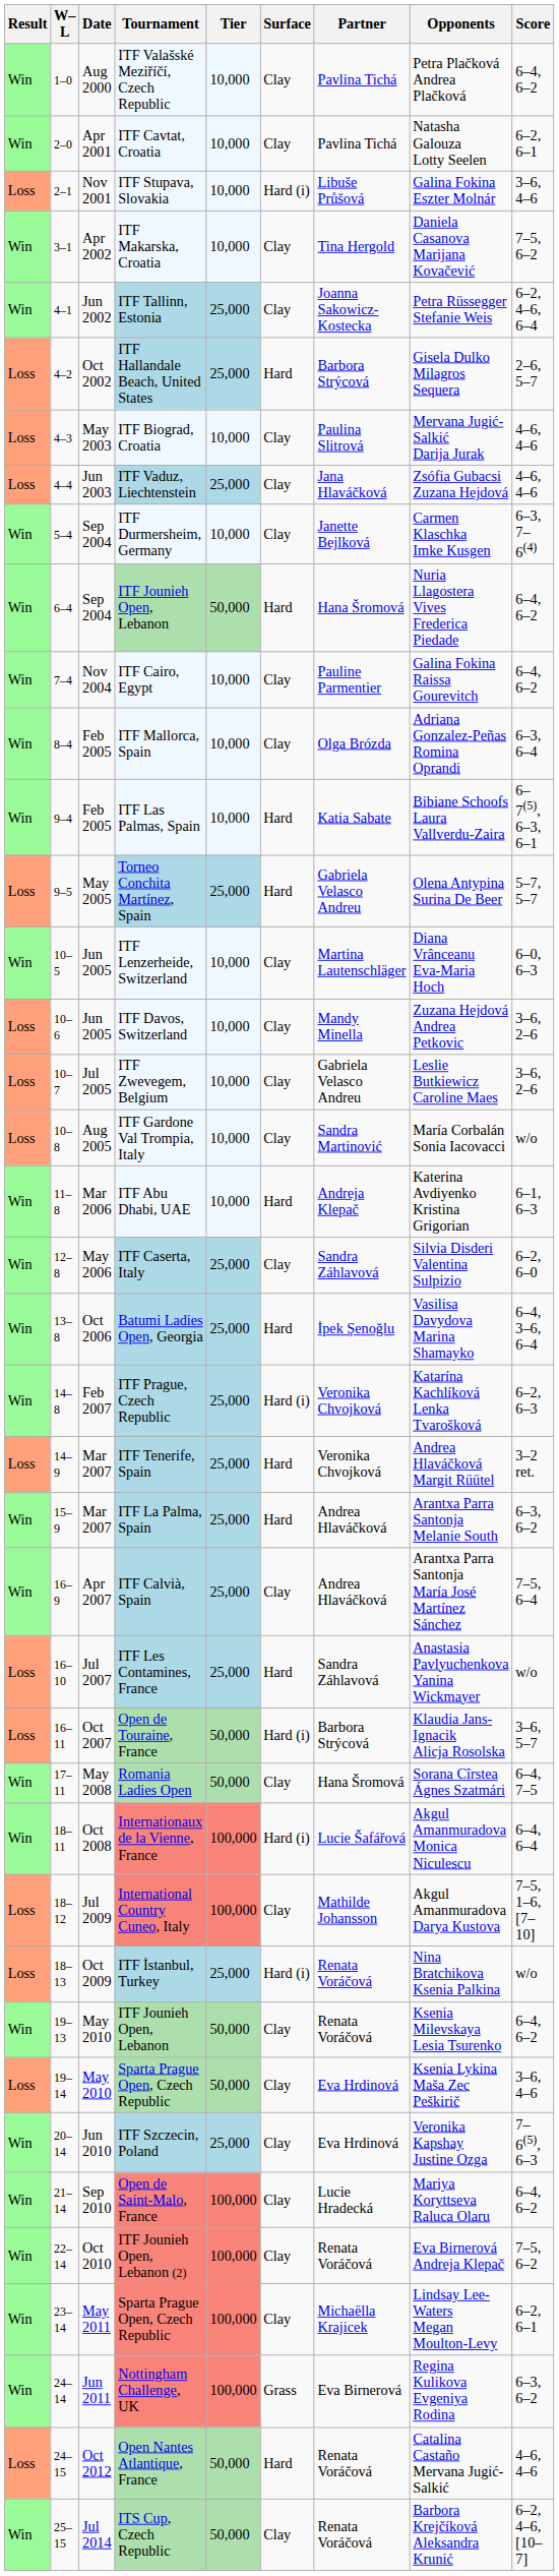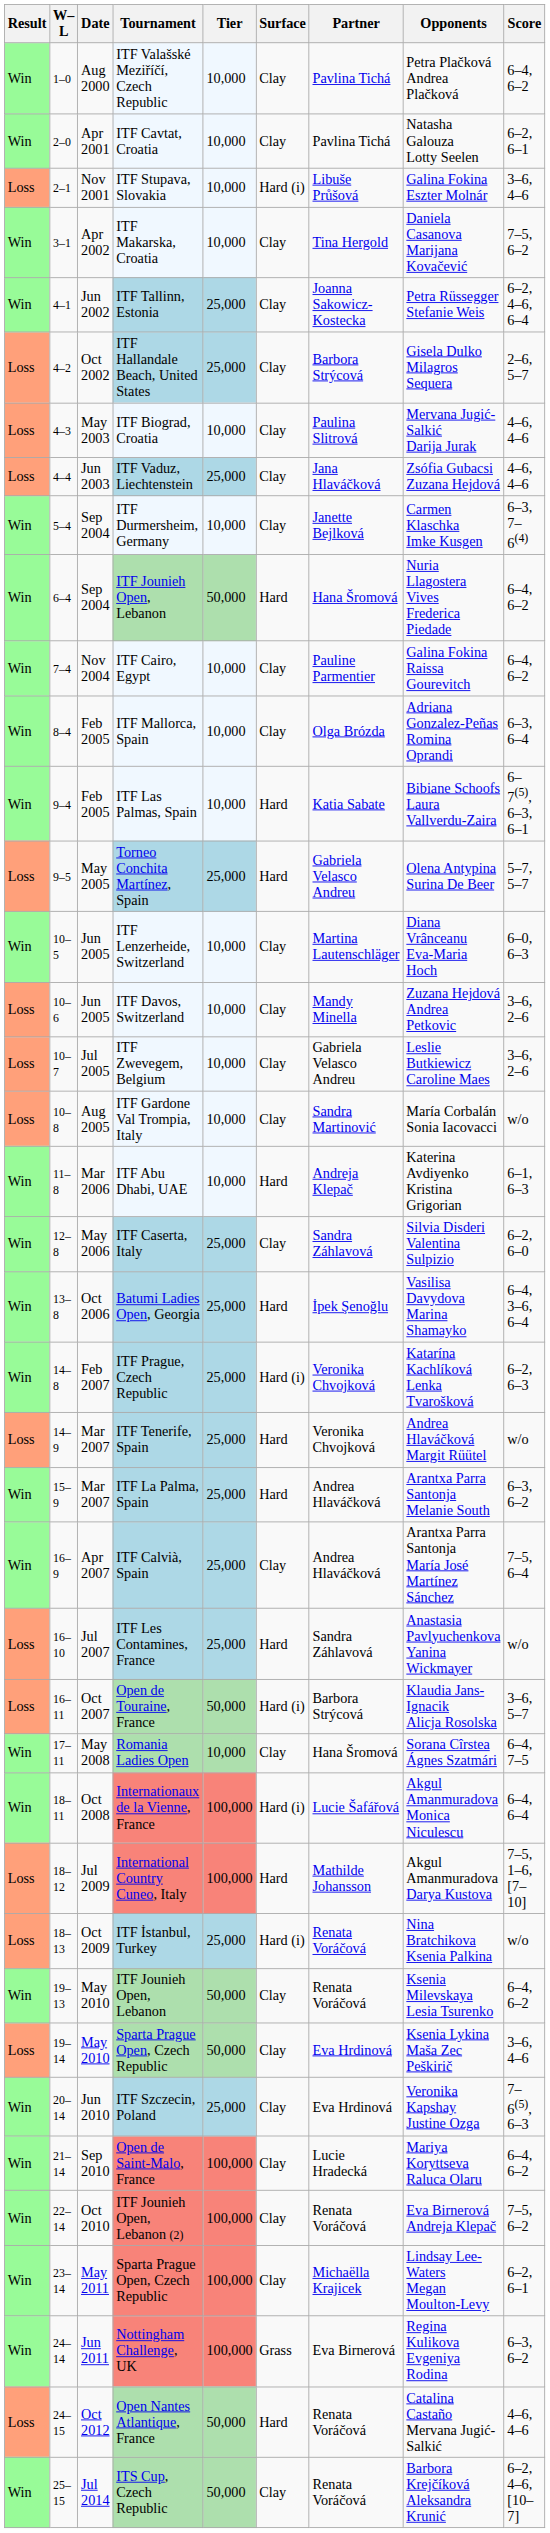ITF Hallandale Beach, United States | Surface: Hard -> Clay
ITF Tenerife, Spain | Score: 3–2 ret. -> w/o
Romania Ladies Open | Tier: 50,000 -> 10,000
International Country Cuneo, Italy | Surface: Clay -> Hard
